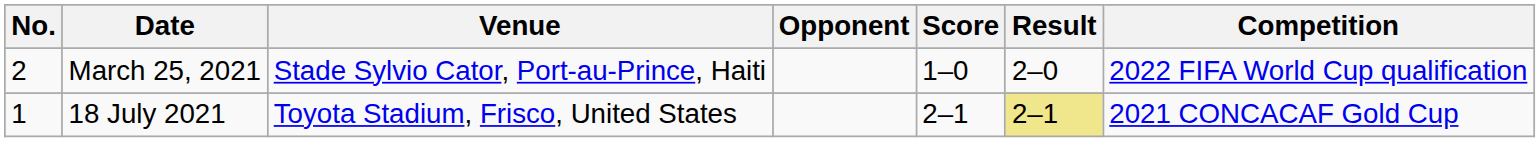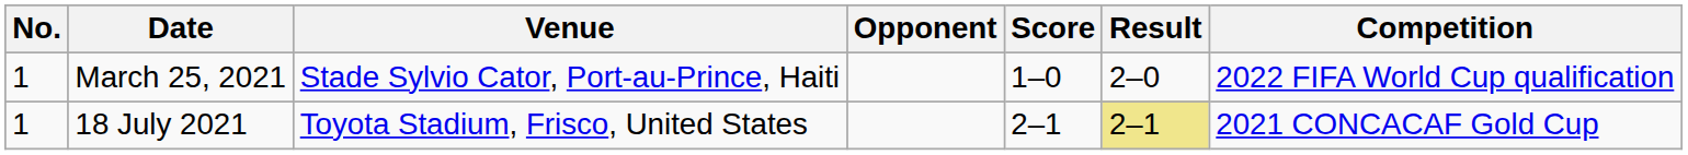March 25, 2021 | No.: 2 -> 1
